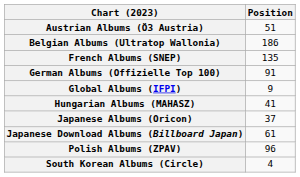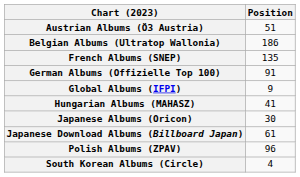Japanese Albums (Oricon) | Position: 37 -> 30
